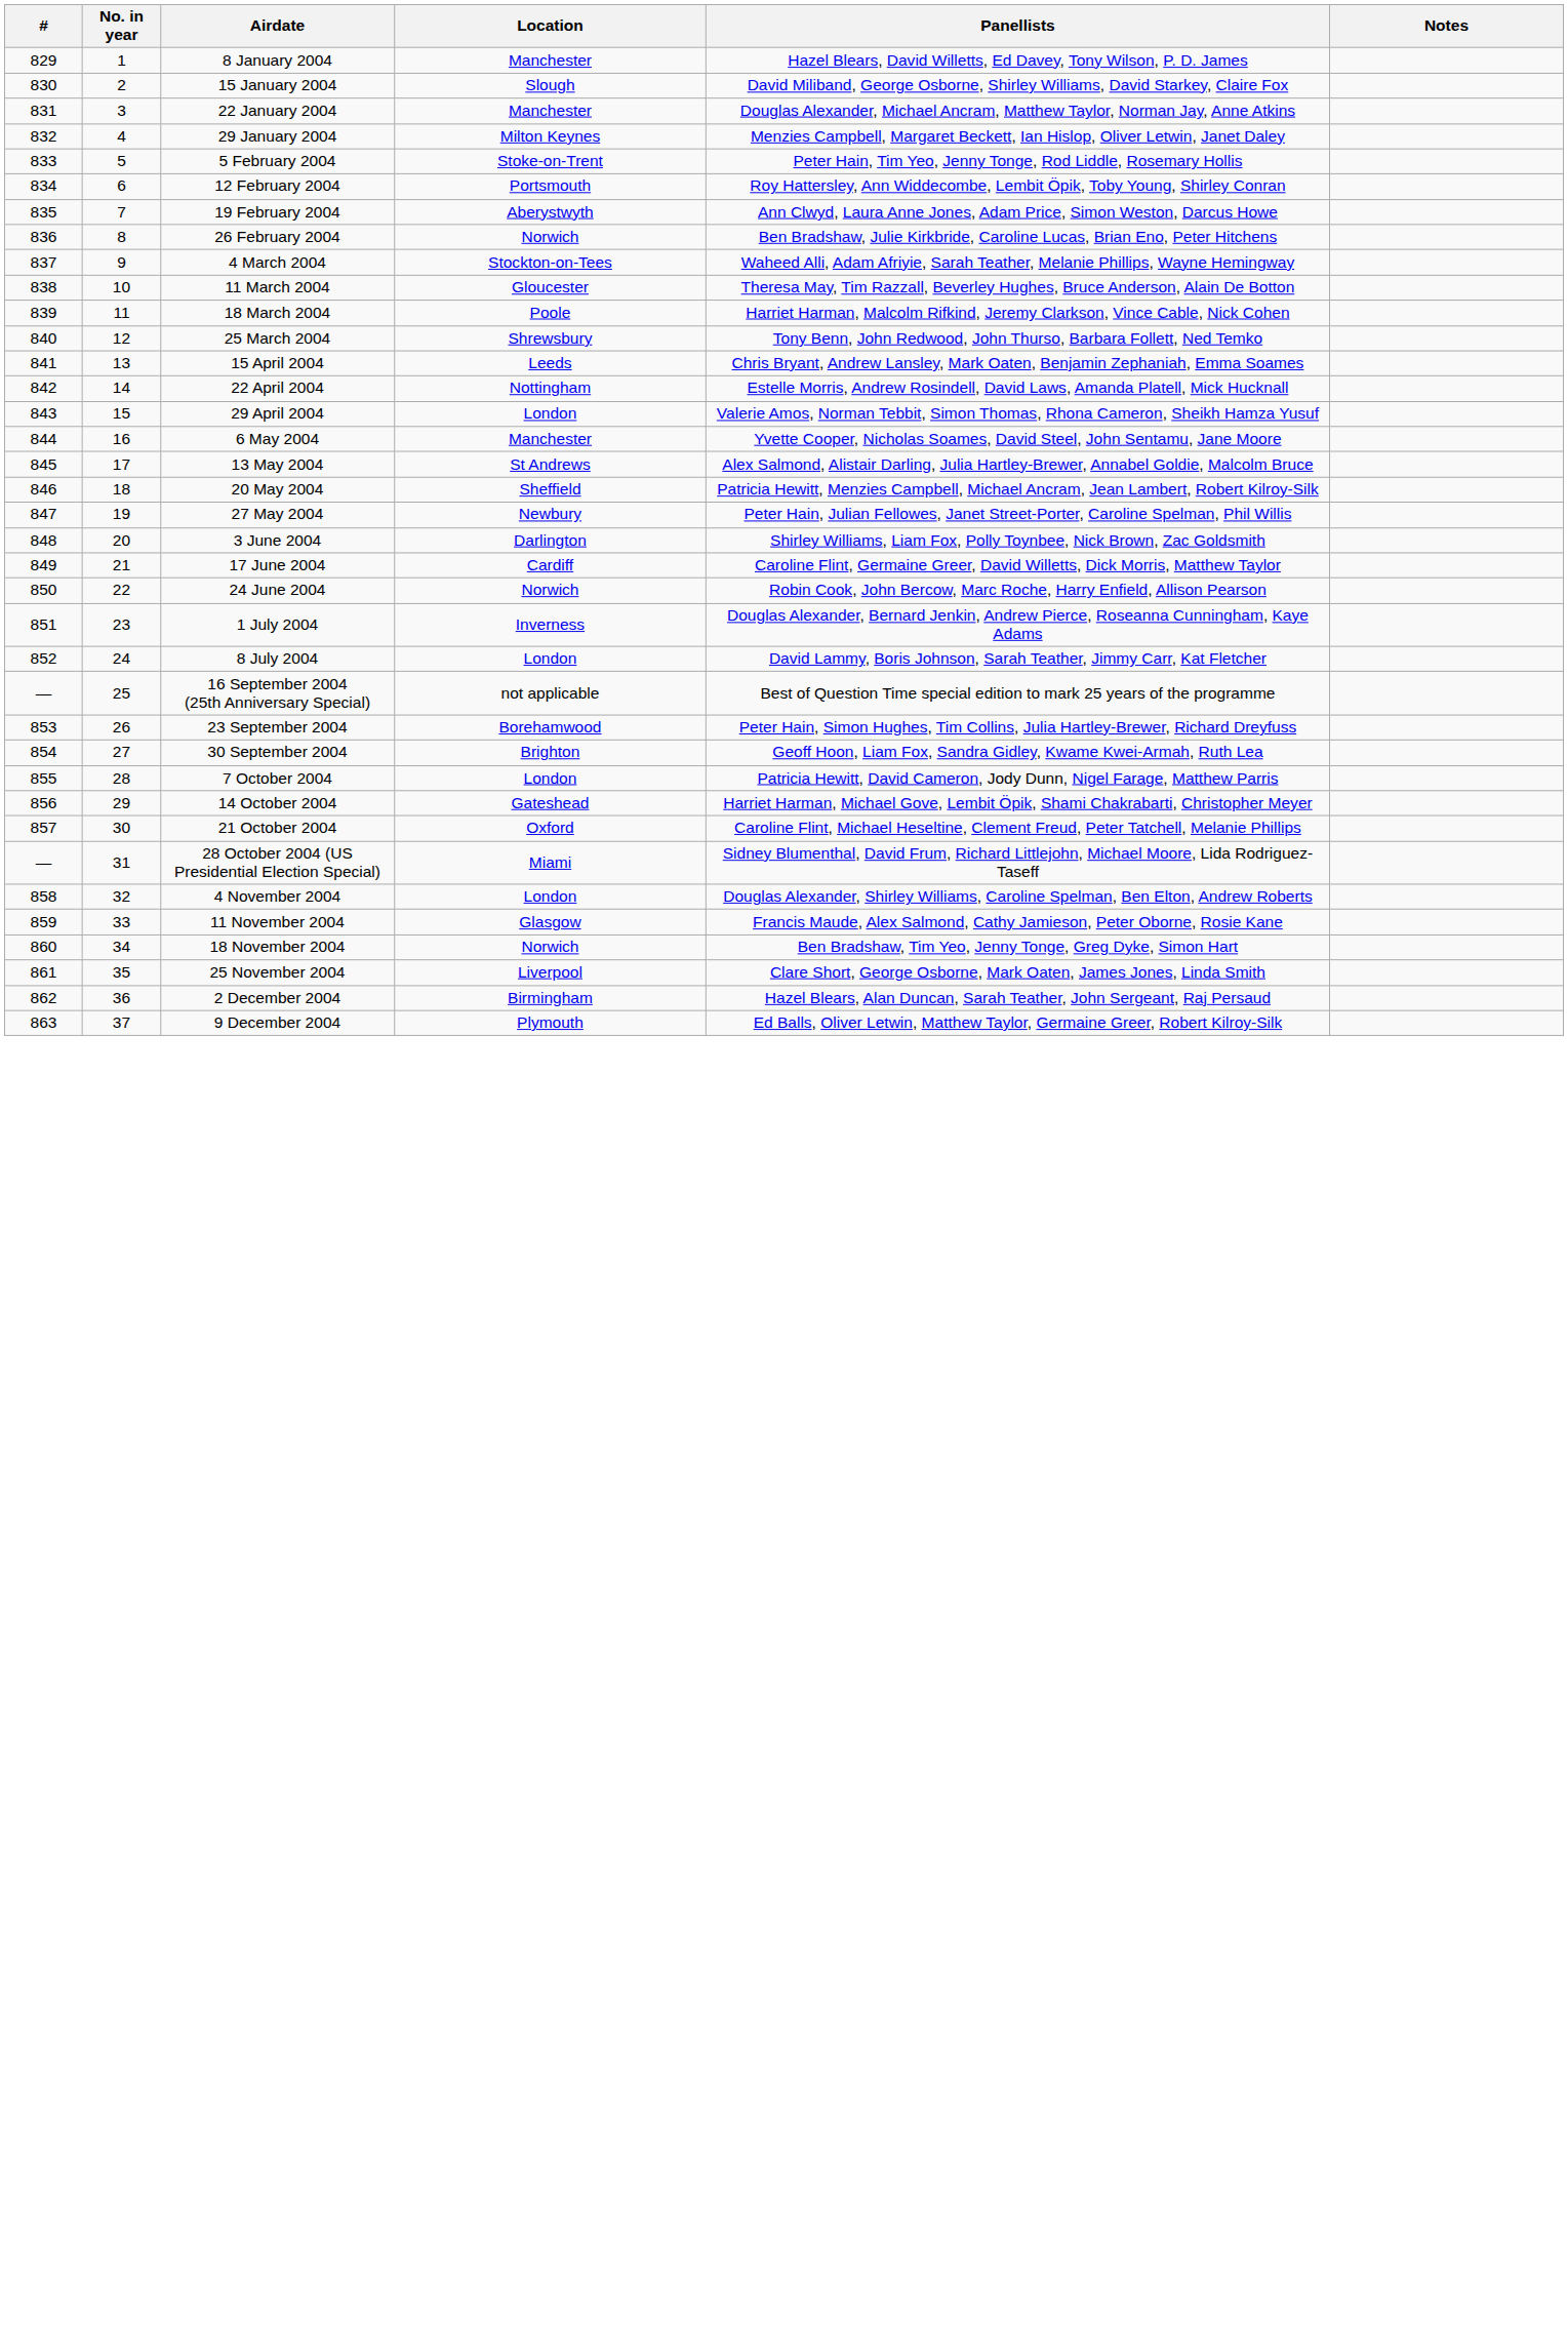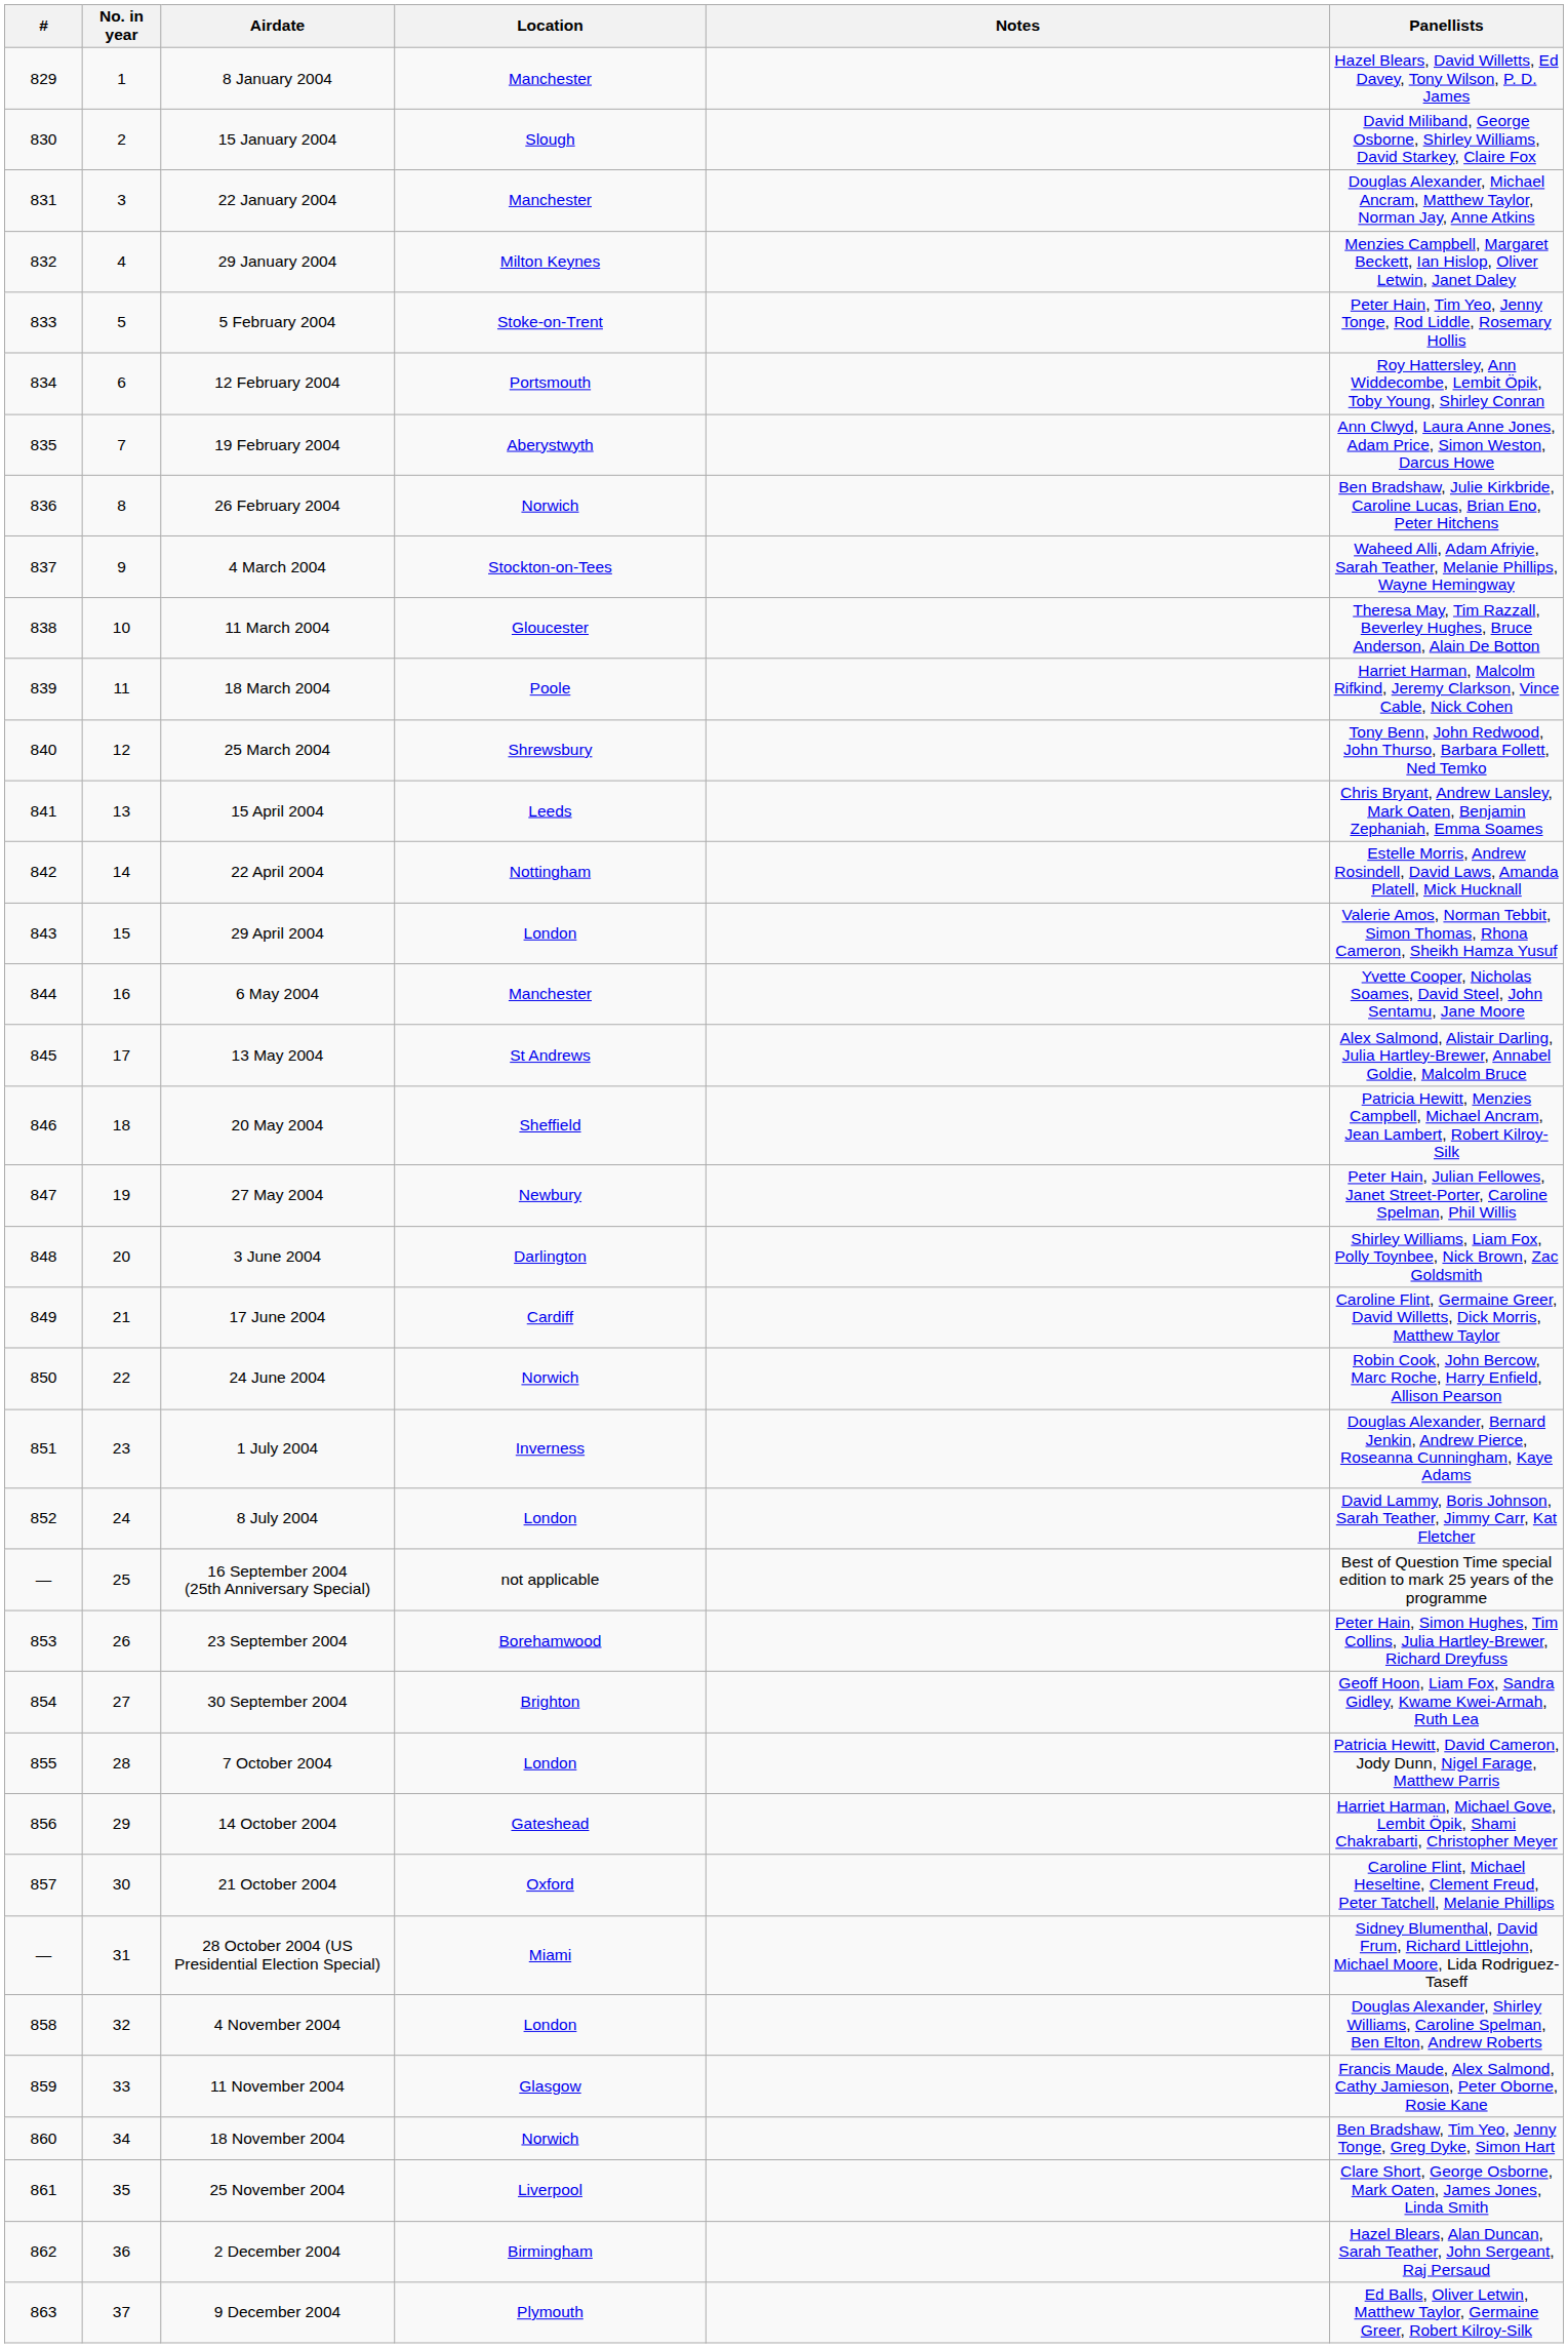columns swapped: Panellists <-> Notes
